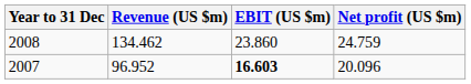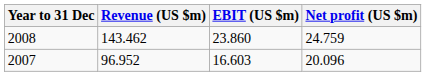2008 | Revenue (US $m): 134.462 -> 143.462
2007 | EBIT (US $m): bold -> normal
